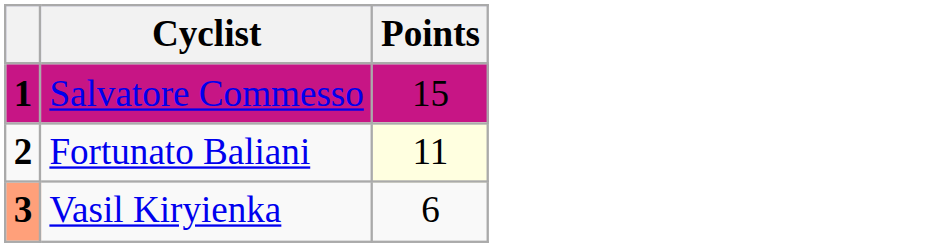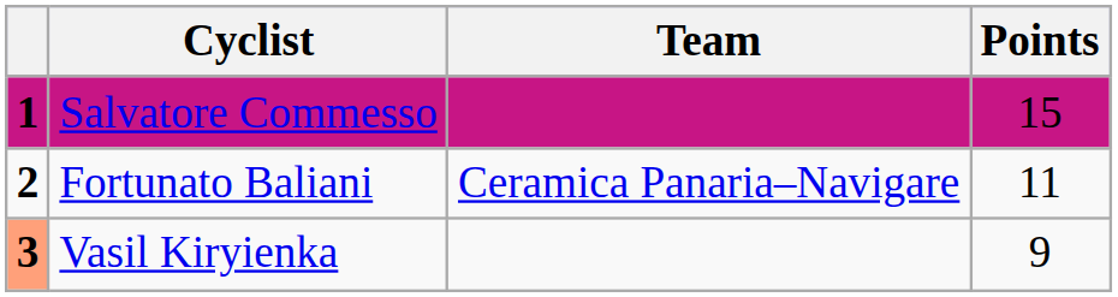+ column: Team | Ceramica Panaria–Navigare
Fortunato Baliani | Points: lightyellow background -> no background
Vasil Kiryienka | Points: 6 -> 9
